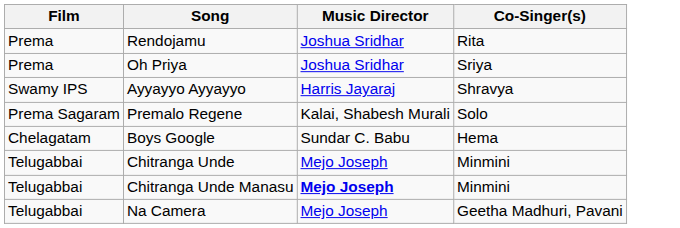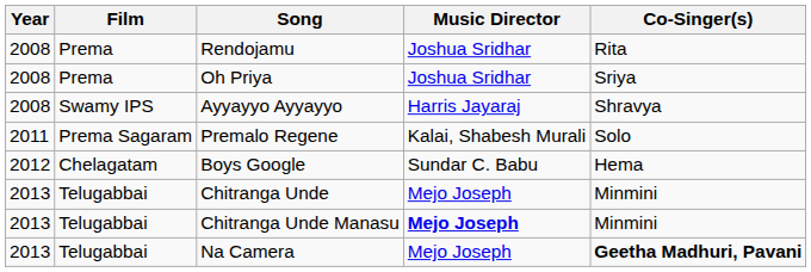+ column: Year | 2008 | 2008 | 2008 | 2011 | 2012 | 2013 | 2013 | 2013
Na Camera | Co-Singer(s): normal -> bold
